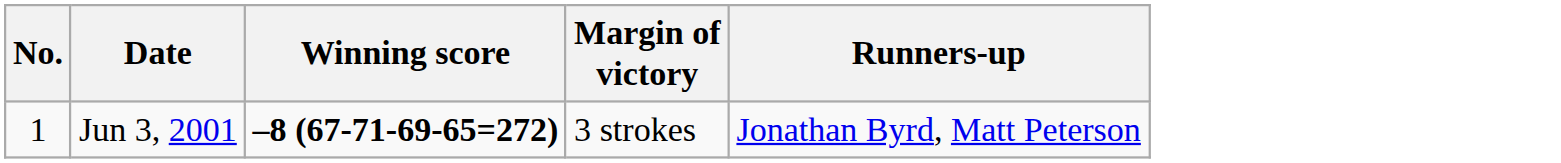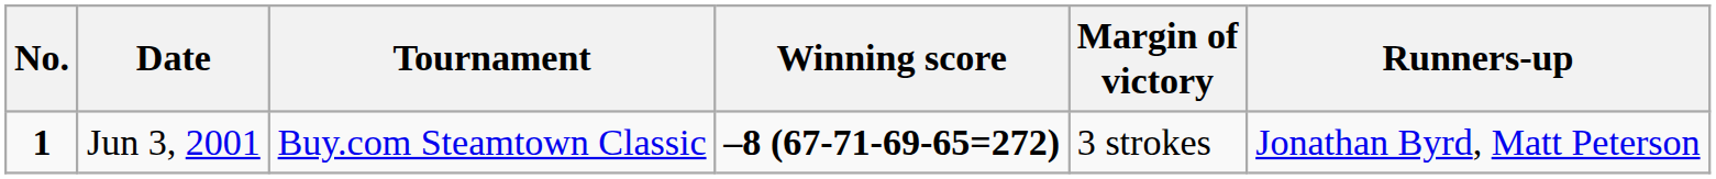+ column: Tournament | Buy.com Steamtown Classic
Jun 3, 2001 | No.: normal -> bold
